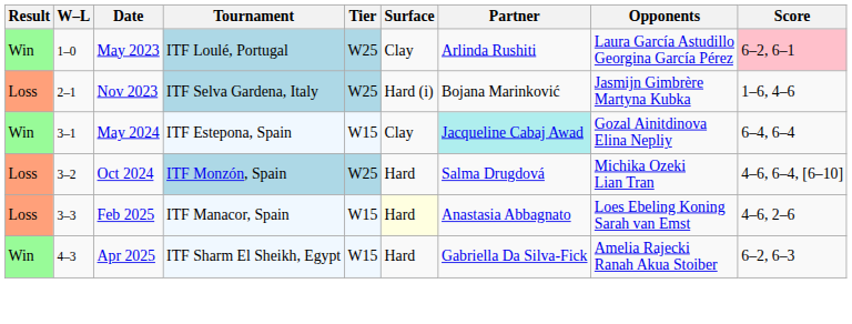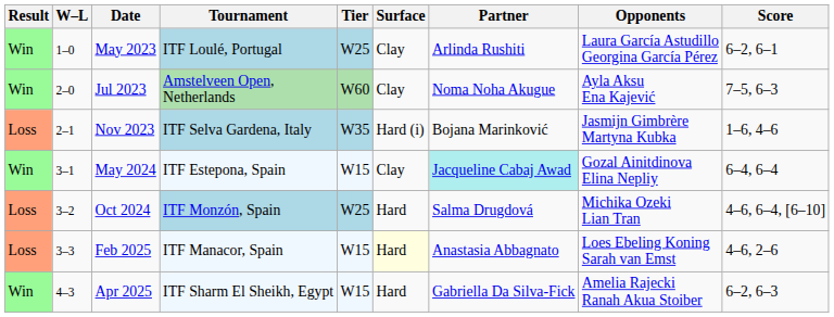May 2023 | Score: pink background -> no background
+ row: Win | 2–0 | Jul 2023 | Amstelveen Open, Netherlands | W60 | Clay | Noma Noha Akugue | Ayla Aksu Ena Kajević | 7–5, 6–3
Nov 2023 | Tier: W25 -> W35
